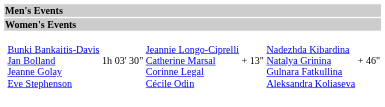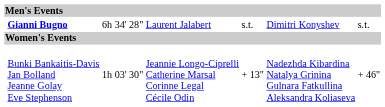+ row: Gianni Bugno | 6h 34' 28" | Laurent Jalabert | s.t. | Dimitri Konyshev | s.t.
